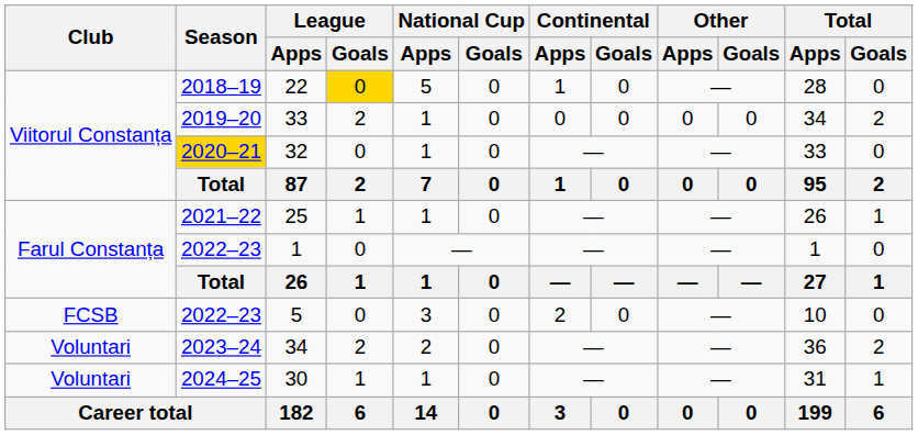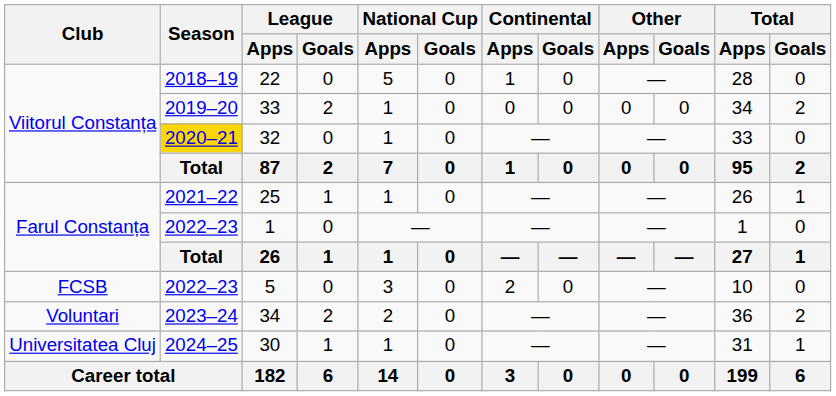22 | League / Goals: gold background -> no background
30 | Club: Voluntari -> Universitatea Cluj
